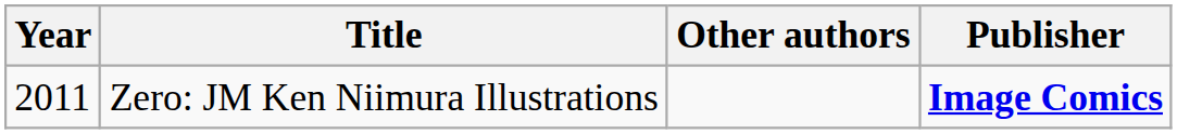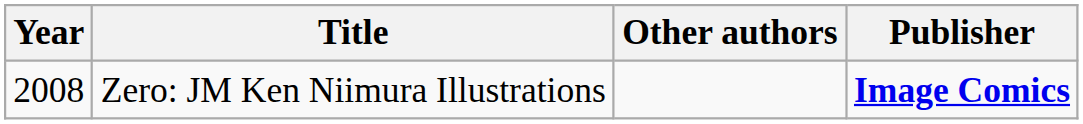Zero: JM Ken Niimura Illustrations | Year: 2011 -> 2008
